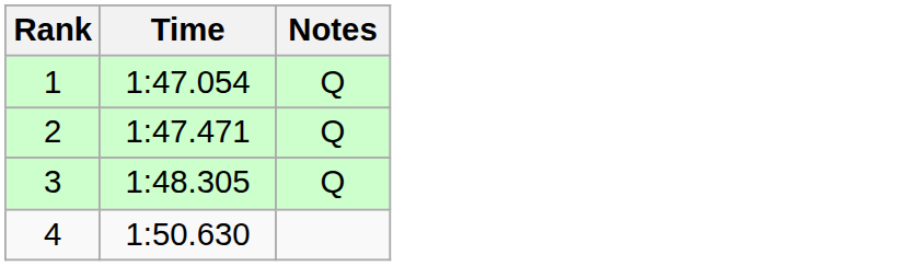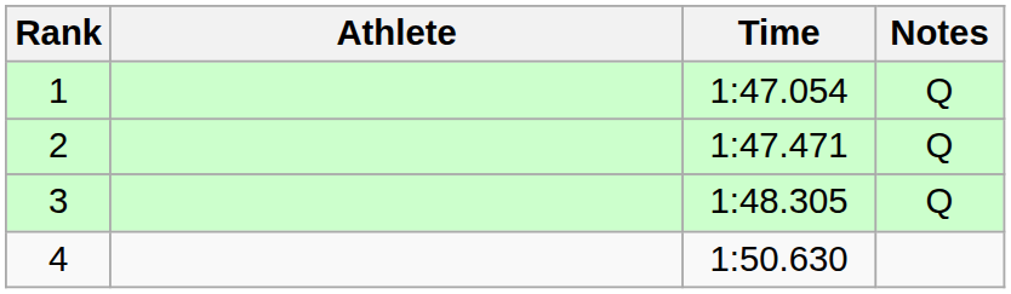+ column: Athlete
